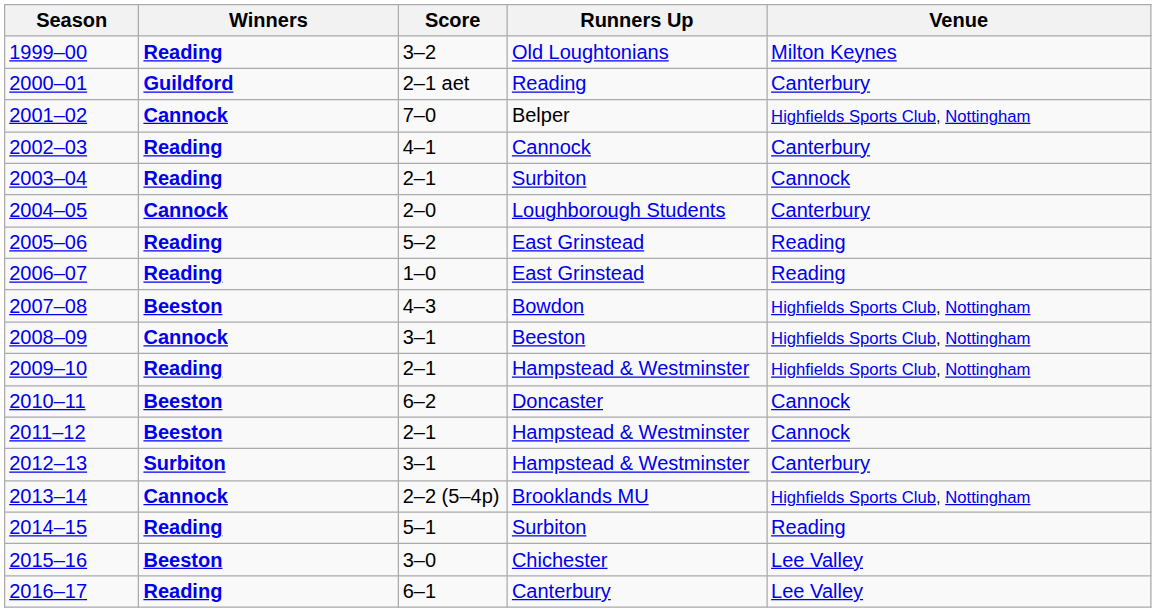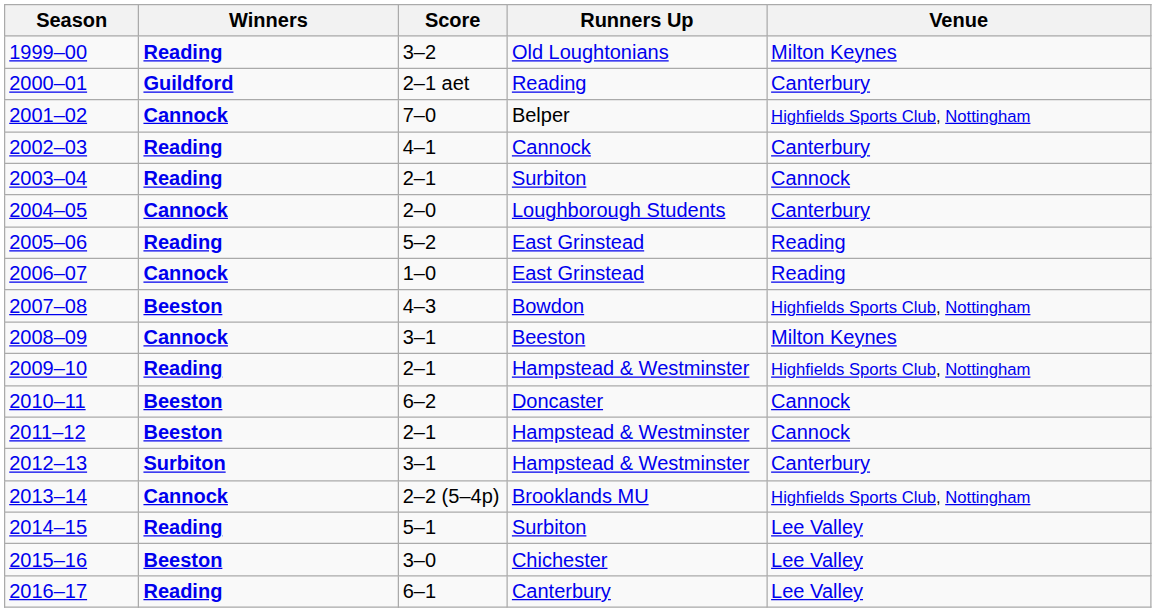2006–07 | Winners: Reading -> Cannock
2008–09 | Venue: Highfields Sports Club, Nottingham -> Milton Keynes
2014–15 | Venue: Reading -> Lee Valley
